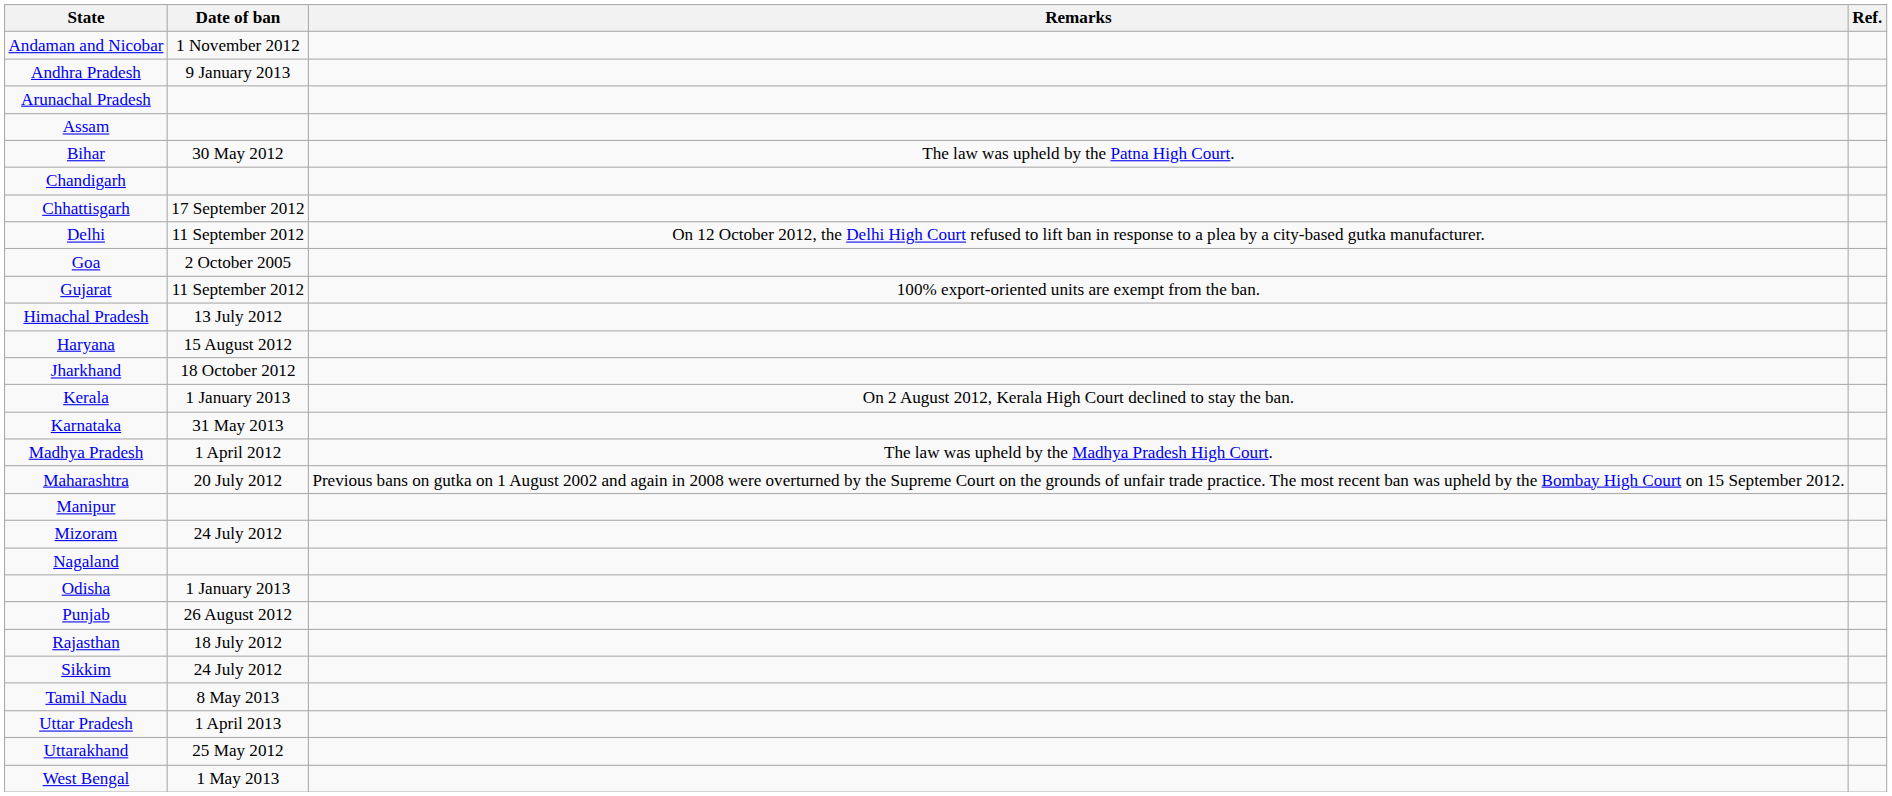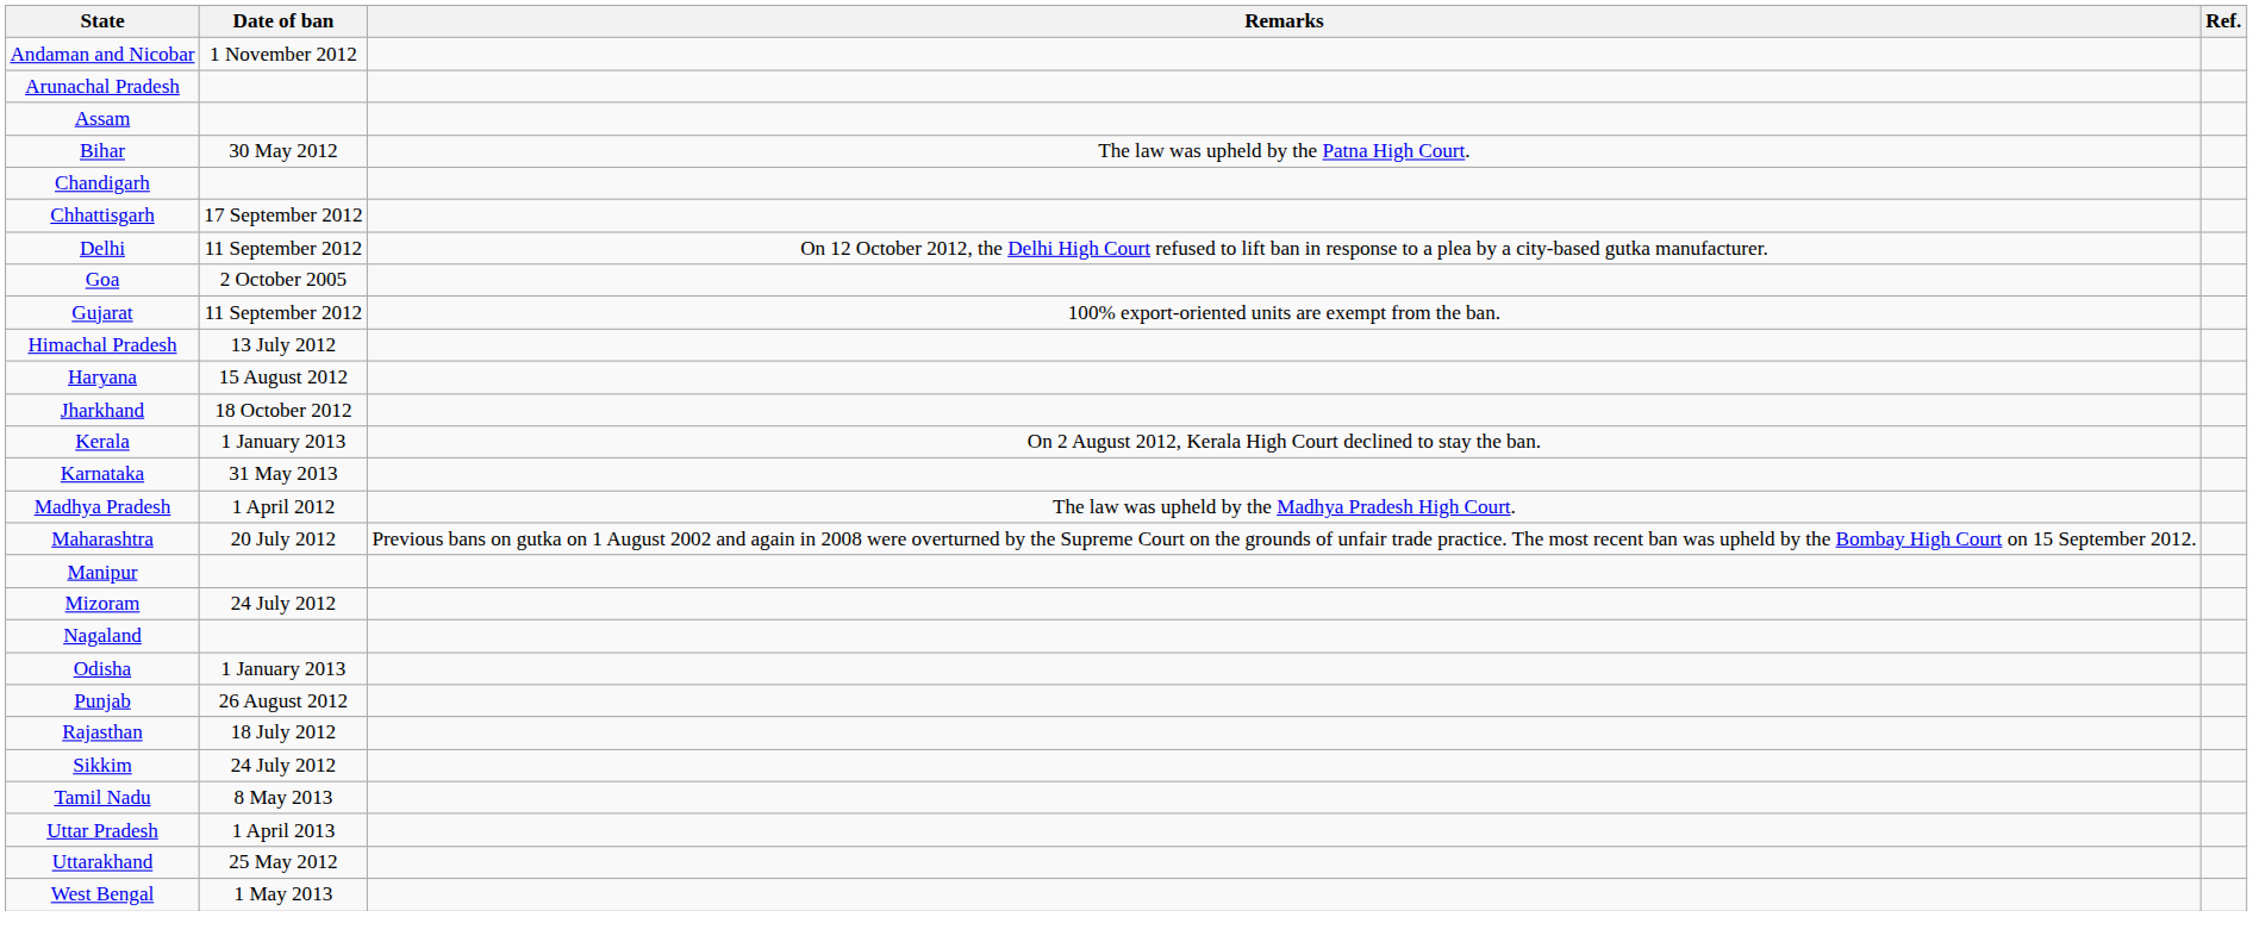- row: Andhra Pradesh | 9 January 2013
